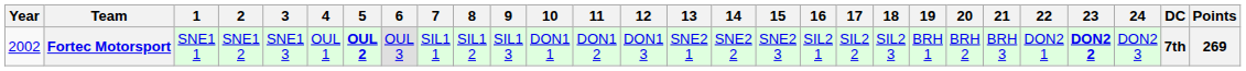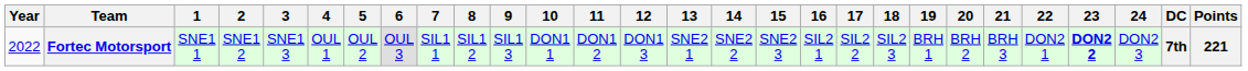Fortec Motorsport | Year: 2002 -> 2022
Fortec Motorsport | 5: bold -> normal
Fortec Motorsport | Points: 269 -> 221
